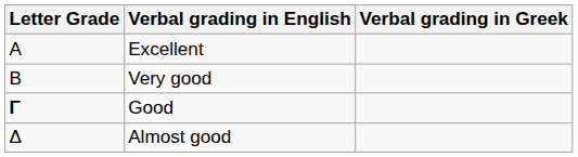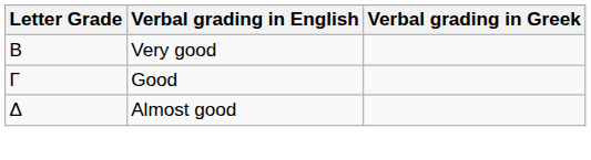- row: Α | Excellent
Good | Letter Grade: bold -> normal
